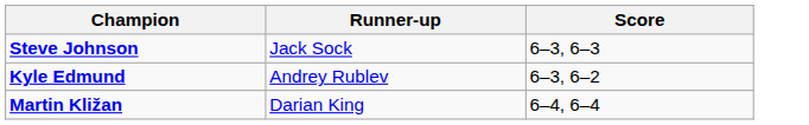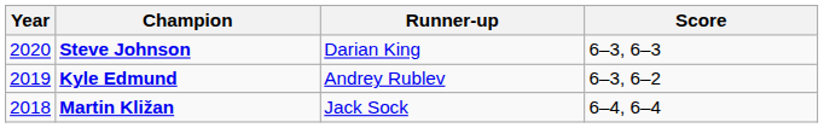+ column: Year | 2020 | 2019 | 2018
Steve Johnson | Runner-up: Jack Sock -> Darian King
Martin Kližan | Runner-up: Darian King -> Jack Sock
